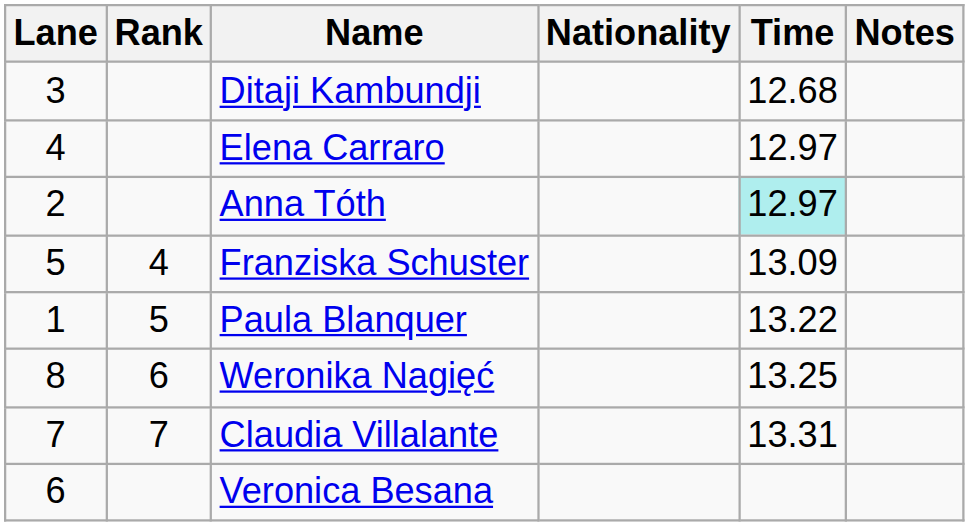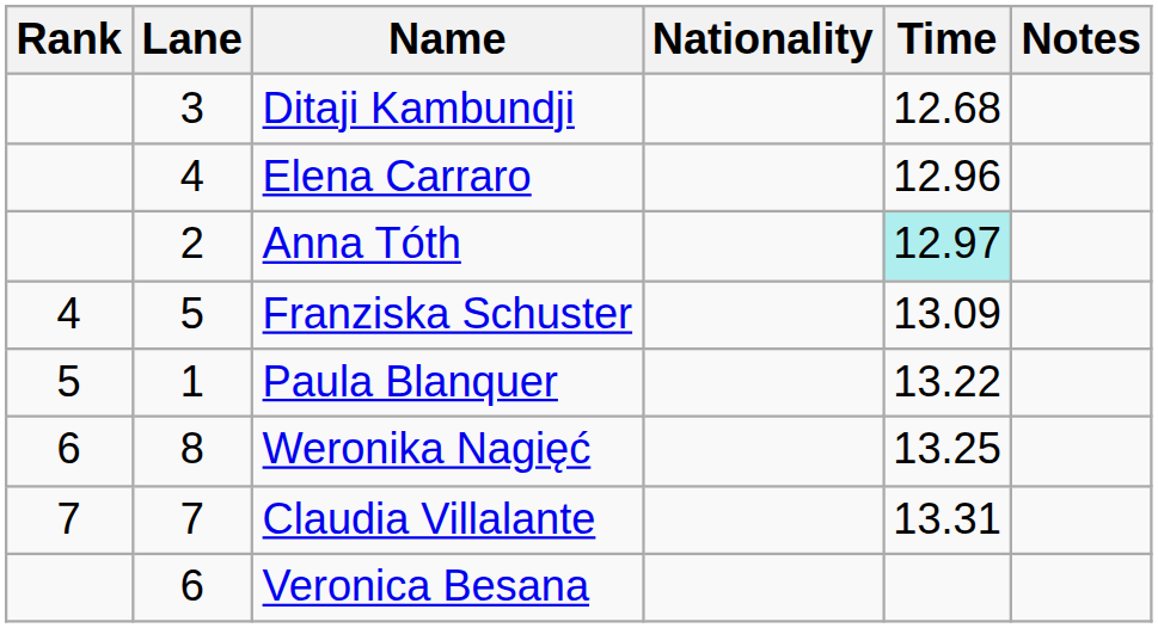columns swapped: Rank <-> Lane
Elena Carraro | Time: 12.97 -> 12.96
